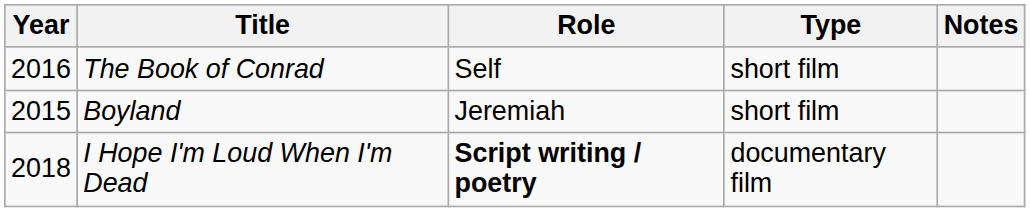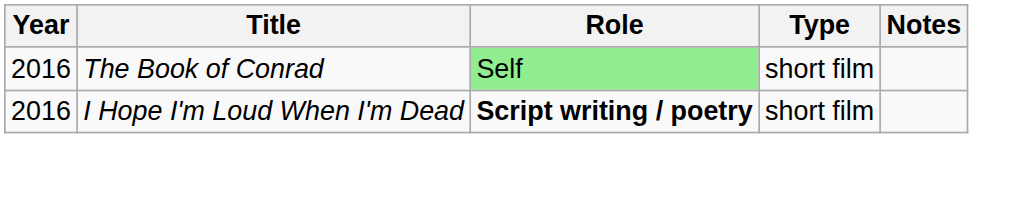The Book of Conrad | Role: no background -> lightgreen background
- row: 2015 | Boyland | Jeremiah | short film
I Hope I'm Loud When I'm Dead | Year: 2018 -> 2016
I Hope I'm Loud When I'm Dead | Type: documentary film -> short film
